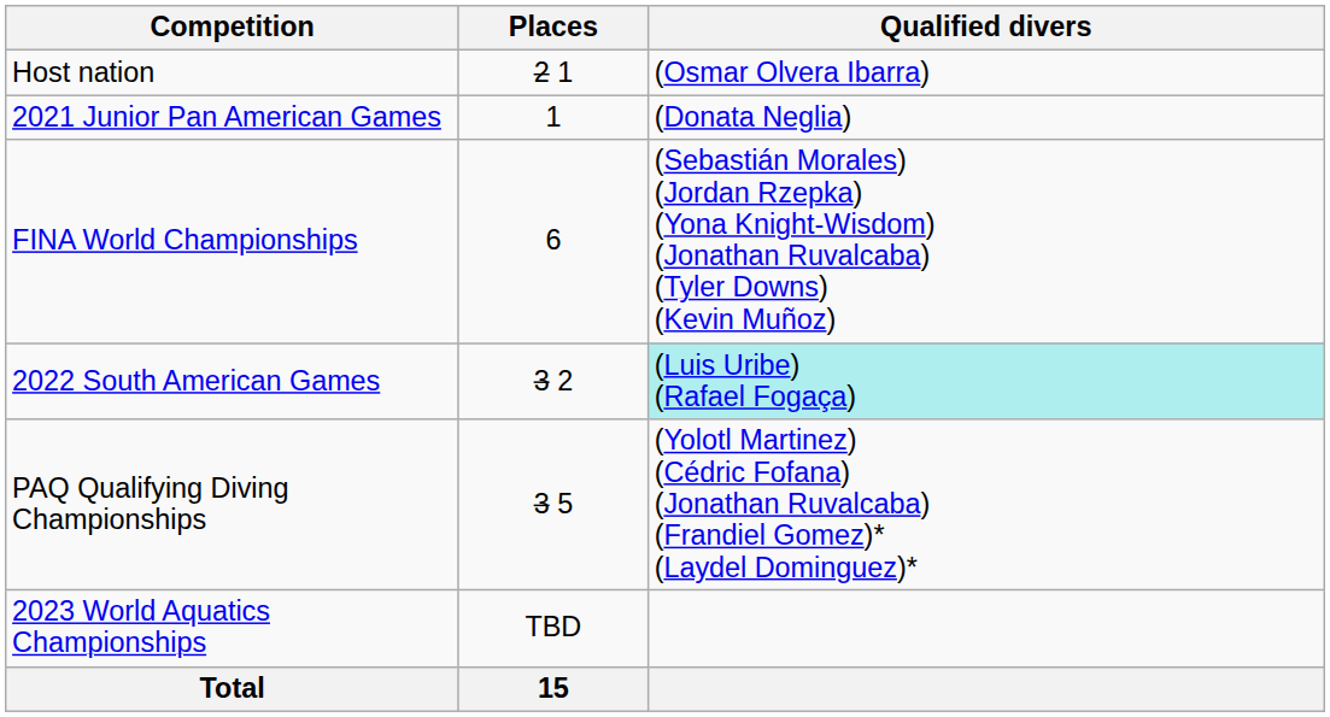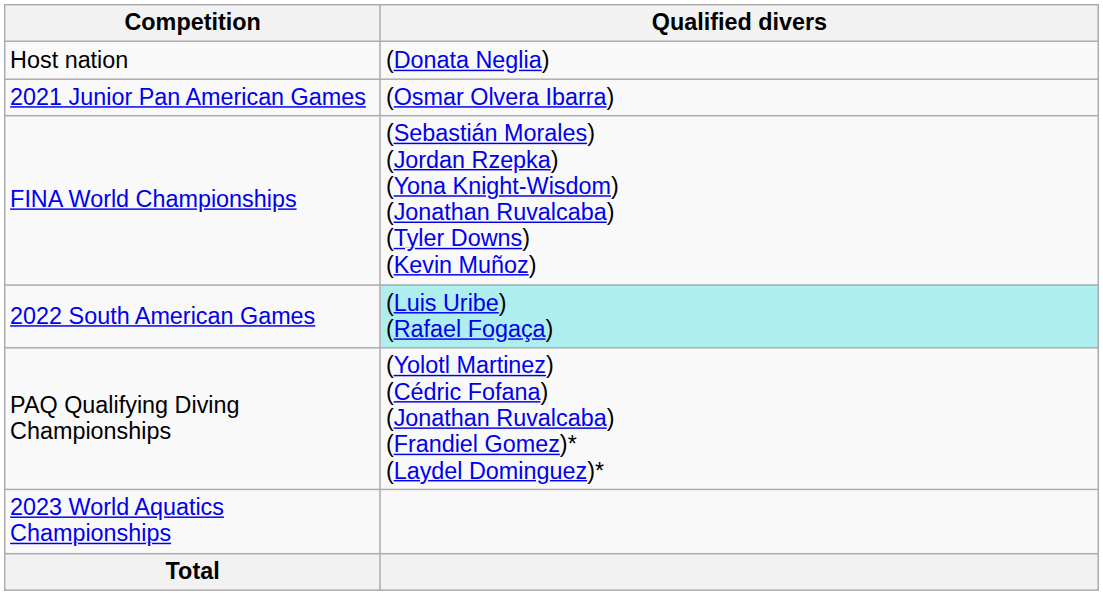- column: Places | 2 1 | 1 | 6 | 3 2 | 3 5 | TBD | 15
Host nation | Qualified divers: (Osmar Olvera Ibarra) -> (Donata Neglia)
2021 Junior Pan American Games | Qualified divers: (Donata Neglia) -> (Osmar Olvera Ibarra)
